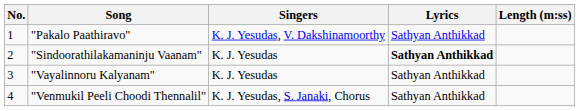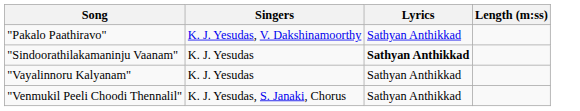- column: No. | 1 | 2 | 3 | 4
